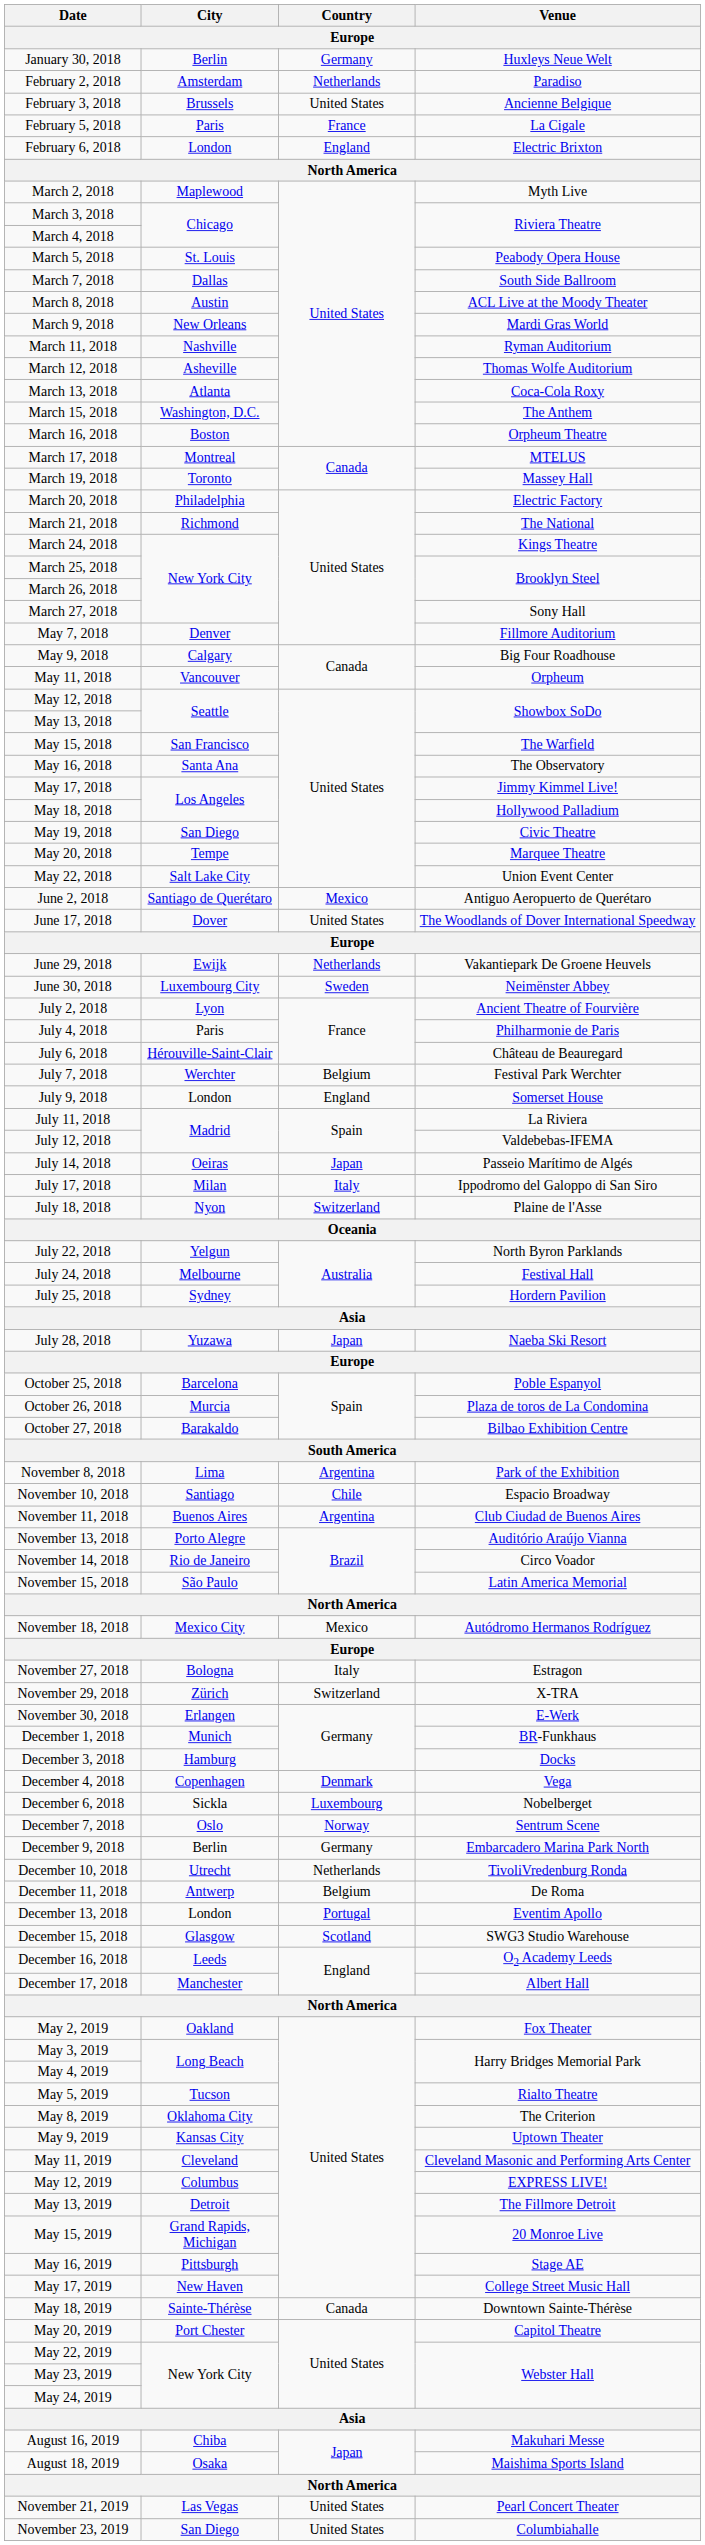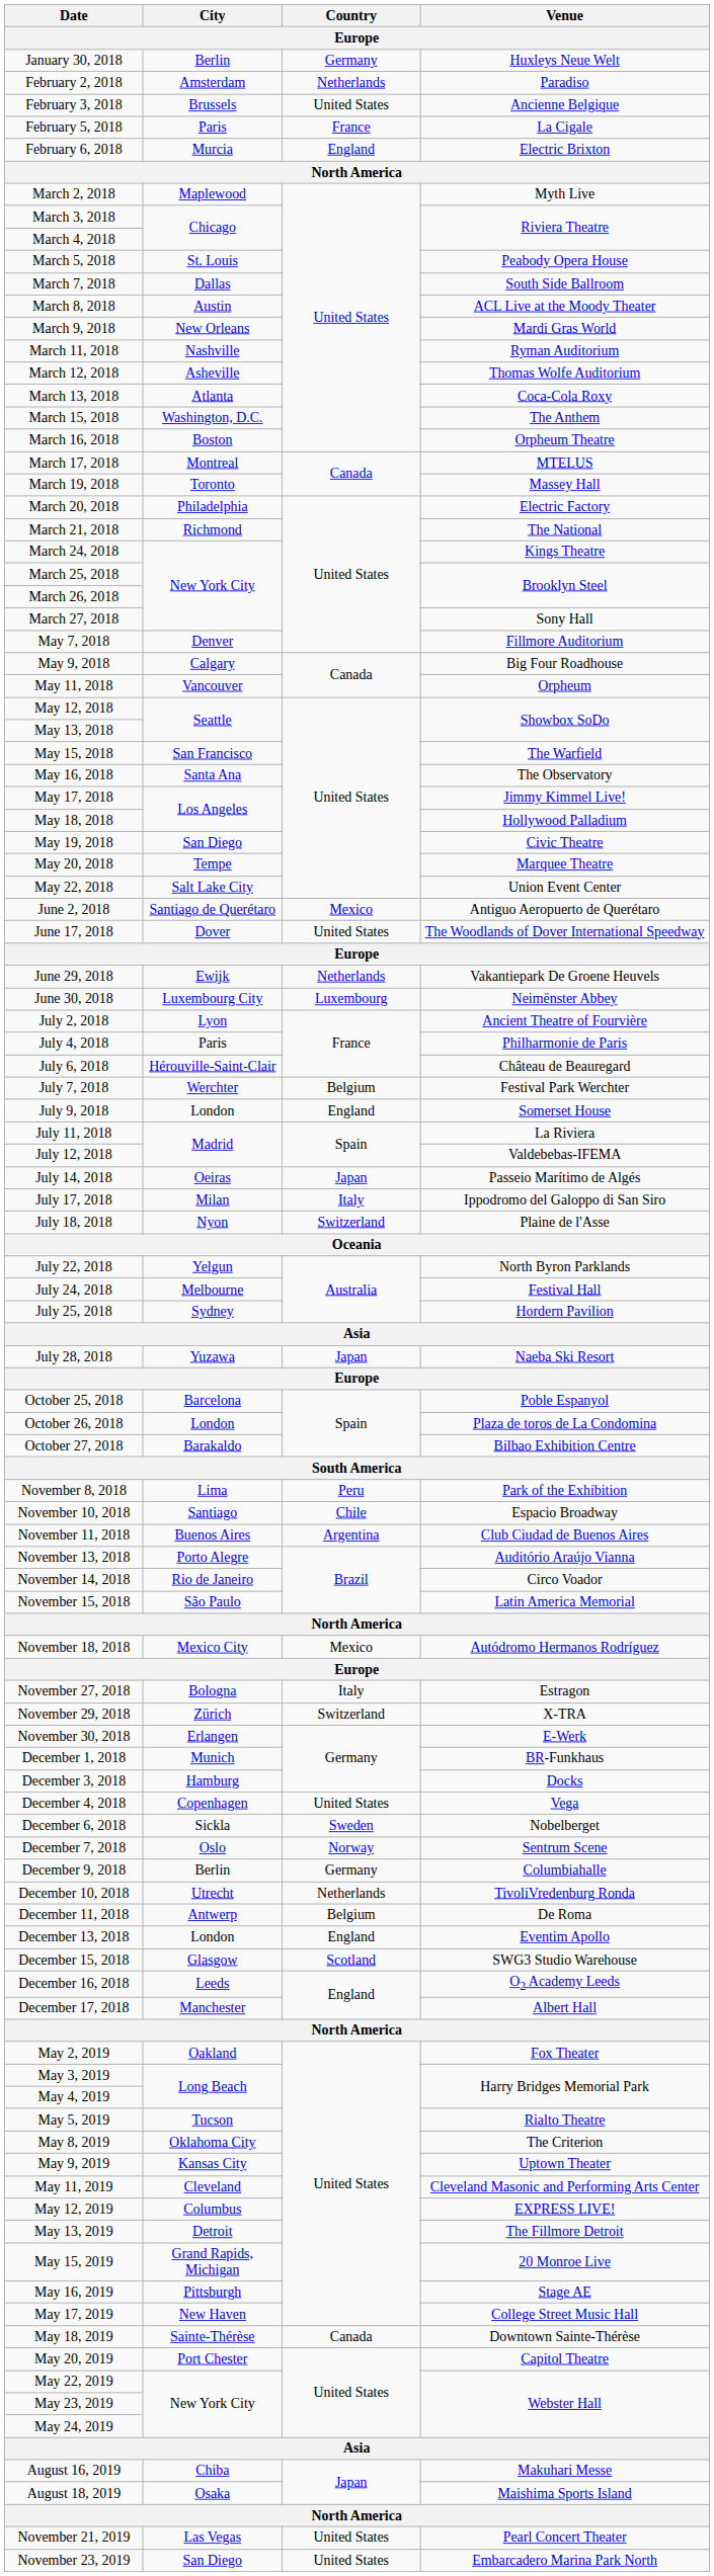February 6, 2018 | City: London -> Murcia
June 30, 2018 | Country: Sweden -> Luxembourg
October 26, 2018 | City: Murcia -> London
November 8, 2018 | Country: Argentina -> Peru
December 4, 2018 | Country: Denmark -> United States
December 6, 2018 | Country: Luxembourg -> Sweden
December 9, 2018 | Venue: Embarcadero Marina Park North -> Columbiahalle
December 13, 2018 | Country: Portugal -> England
November 23, 2019 | Venue: Columbiahalle -> Embarcadero Marina Park North
